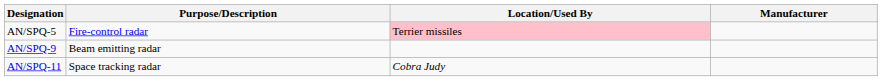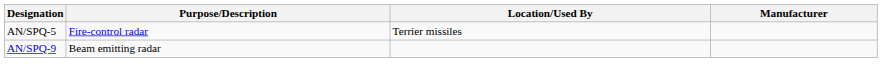AN/SPQ-5 | Location/Used By: pink background -> no background
- row: AN/SPQ-11 | Space tracking radar | Cobra Judy
